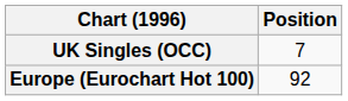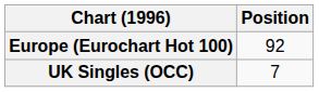rows swapped: Europe (Eurochart Hot 100) <-> UK Singles (OCC)
